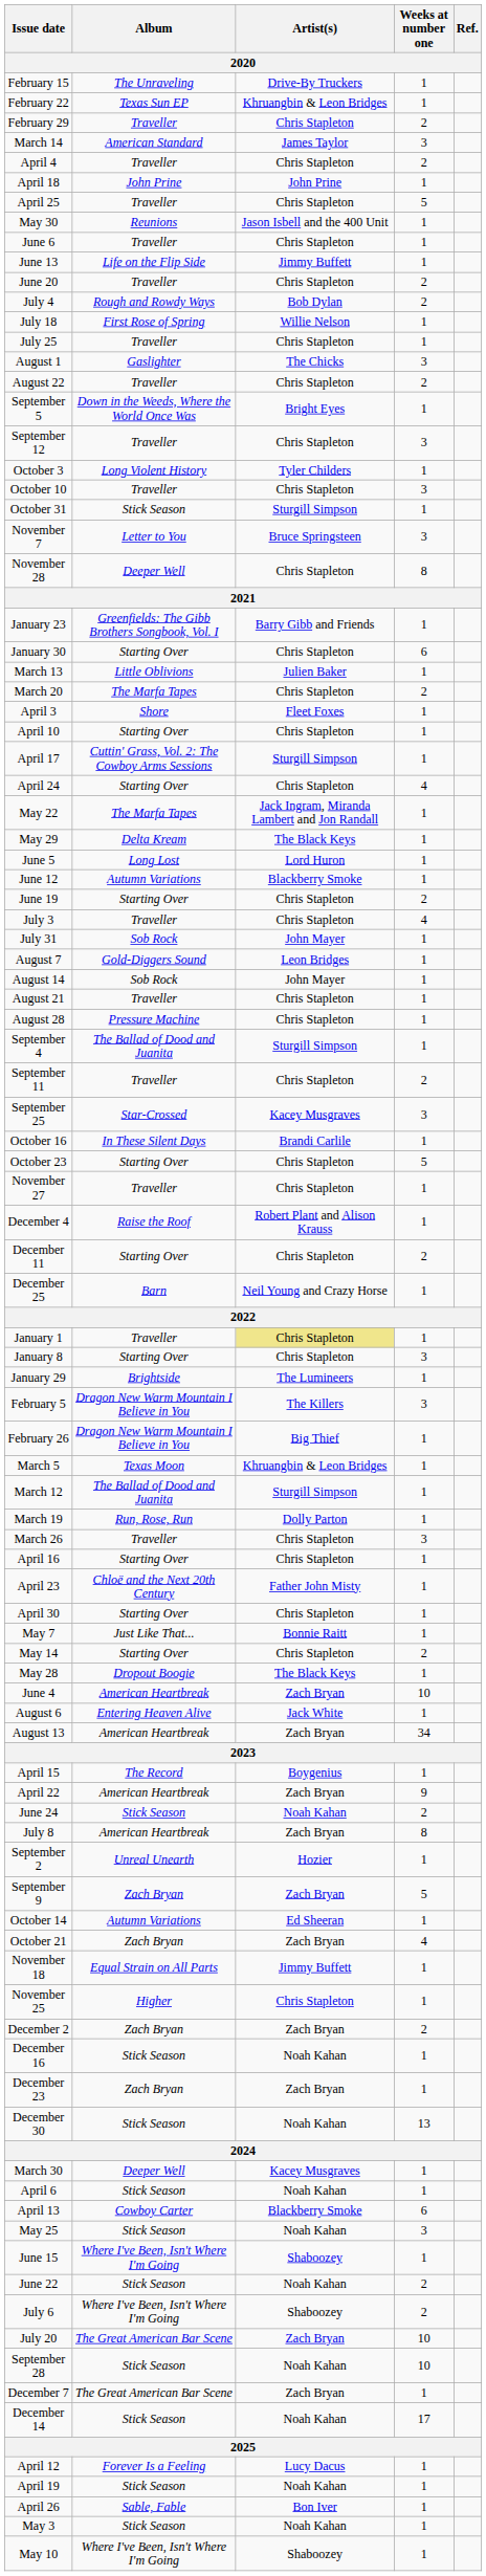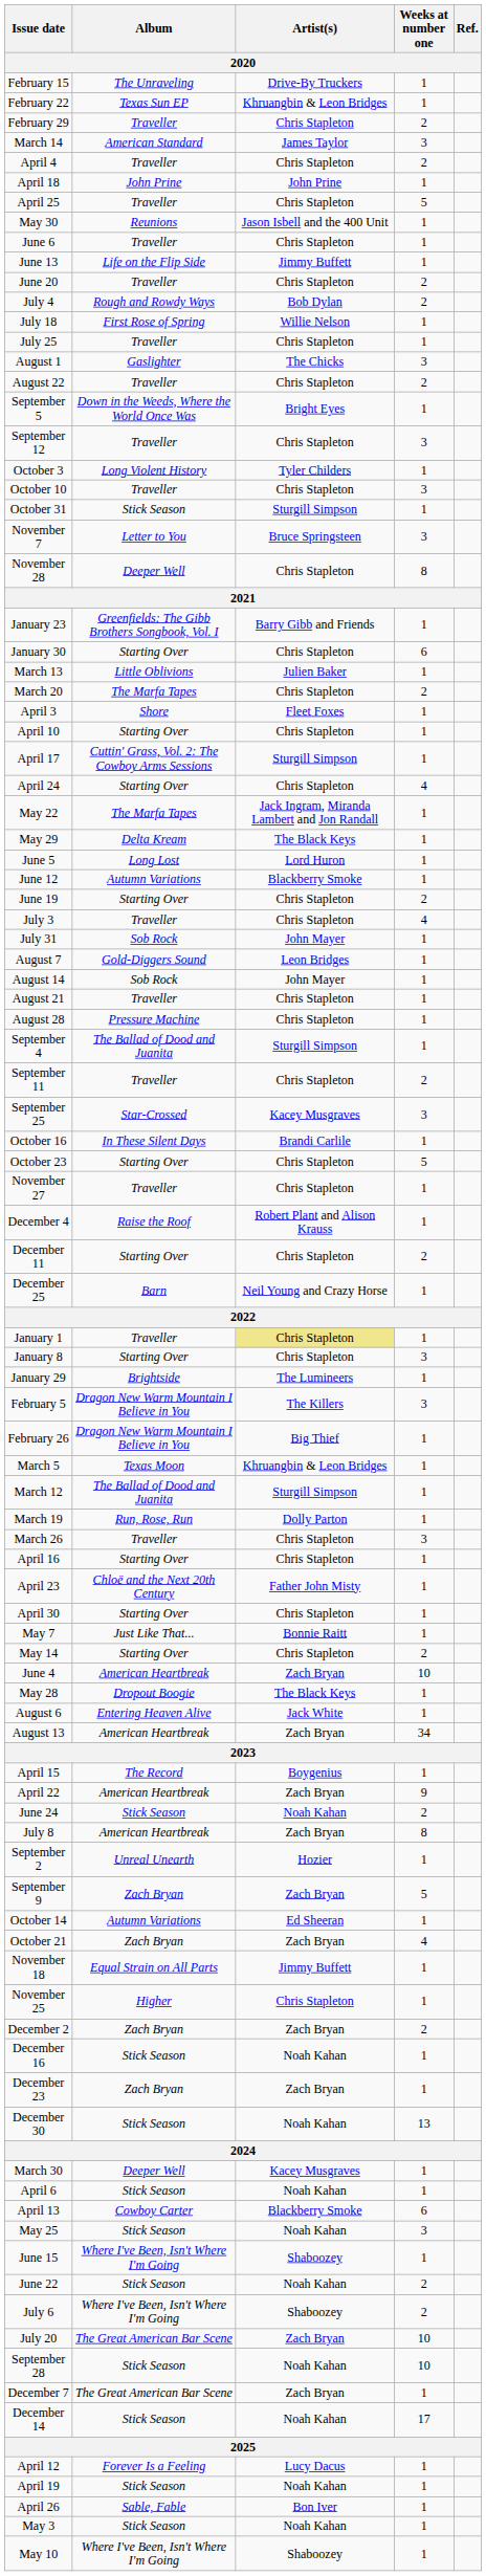rows swapped: May 28 <-> June 4
